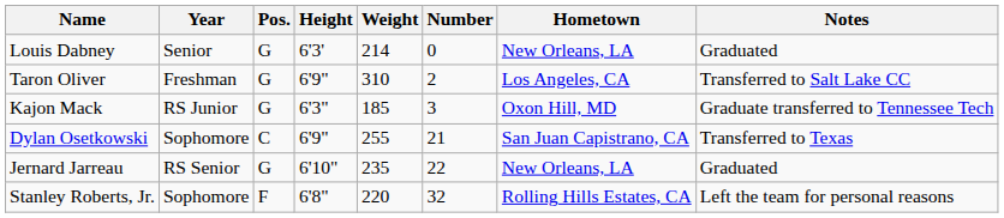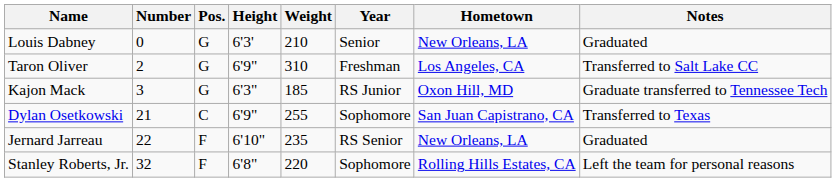columns swapped: Number <-> Year
Louis Dabney | Weight: 214 -> 210
Jernard Jarreau | Pos.: G -> F
